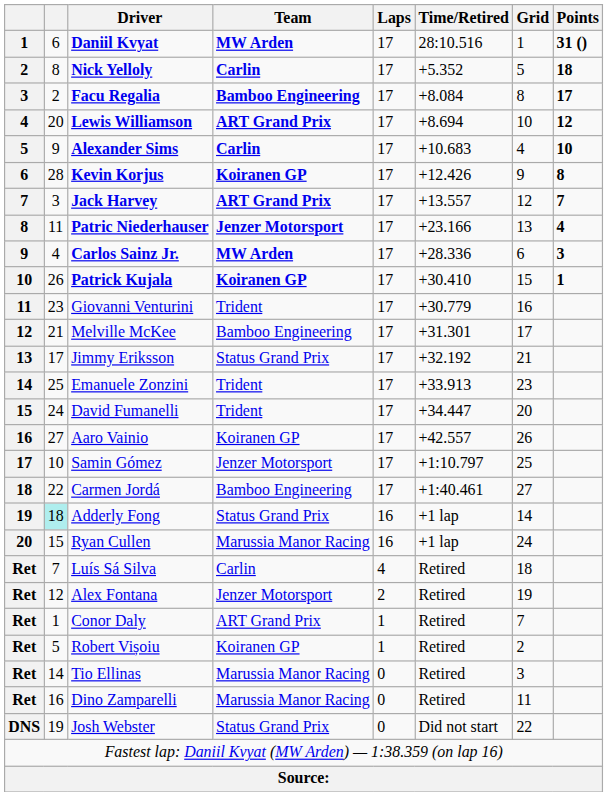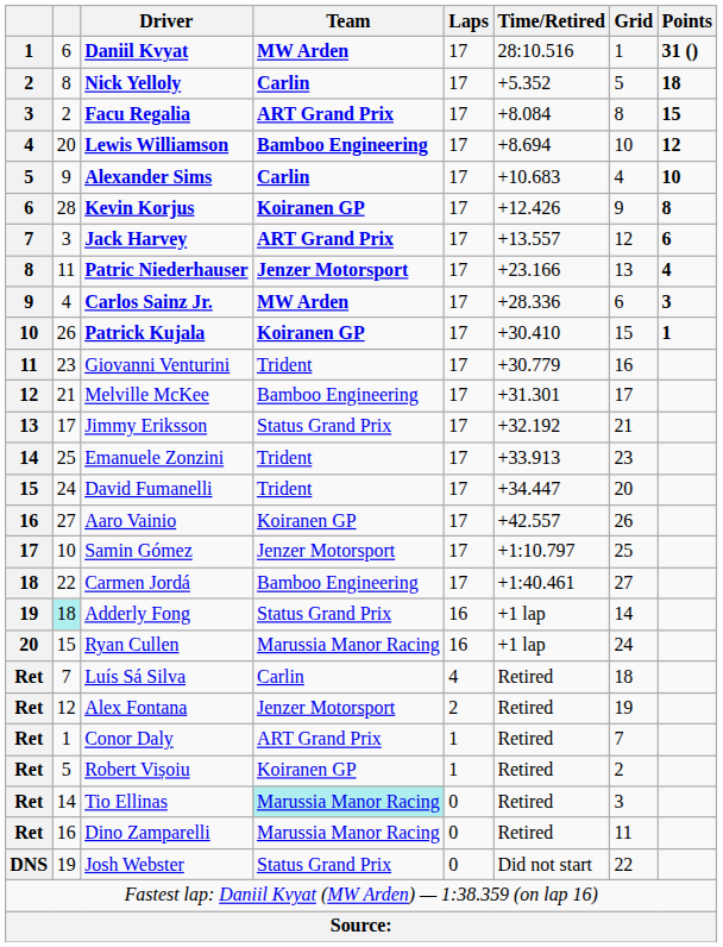Facu Regalia | Team: Bamboo Engineering -> ART Grand Prix
Facu Regalia | Points: 17 -> 15
Lewis Williamson | Team: ART Grand Prix -> Bamboo Engineering
Jack Harvey | Points: 7 -> 6
Tio Ellinas | Team: no background -> paleturquoise background
